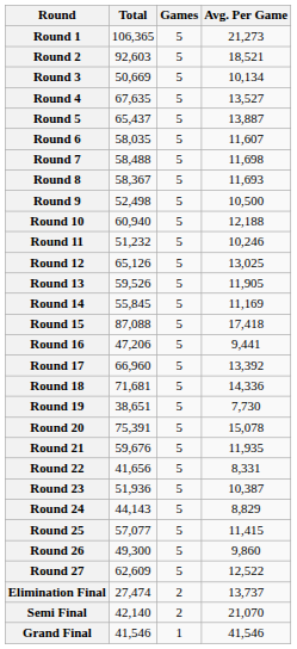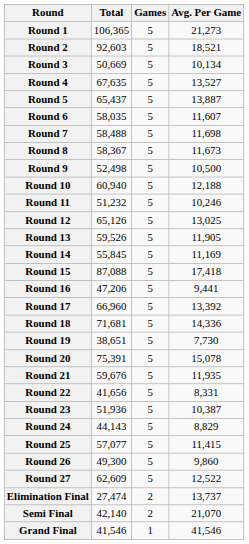Round 8 | Avg. Per Game: 11,693 -> 11,673
